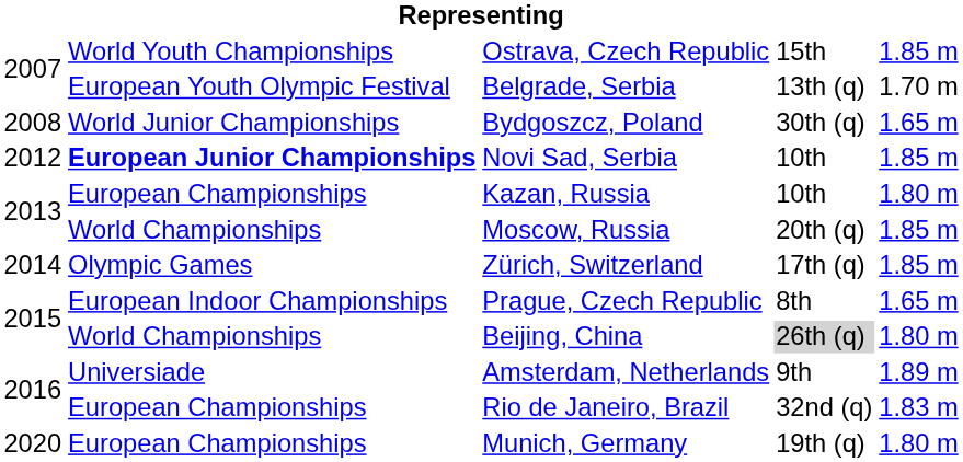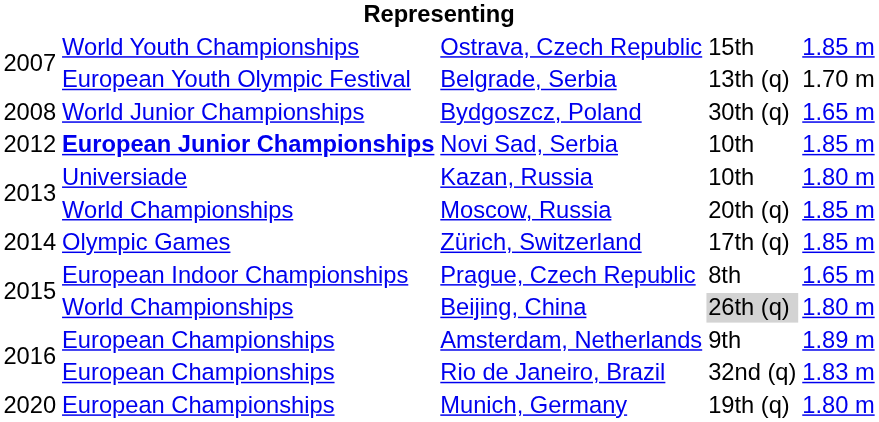Kazan, Russia | column 2: European Championships -> Universiade
Amsterdam, Netherlands | column 2: Universiade -> European Championships
